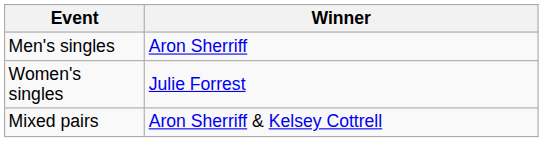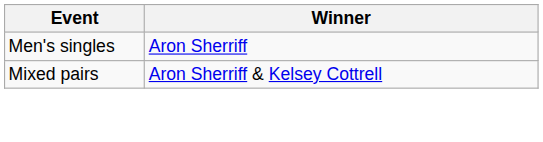- row: Women's singles | Julie Forrest
